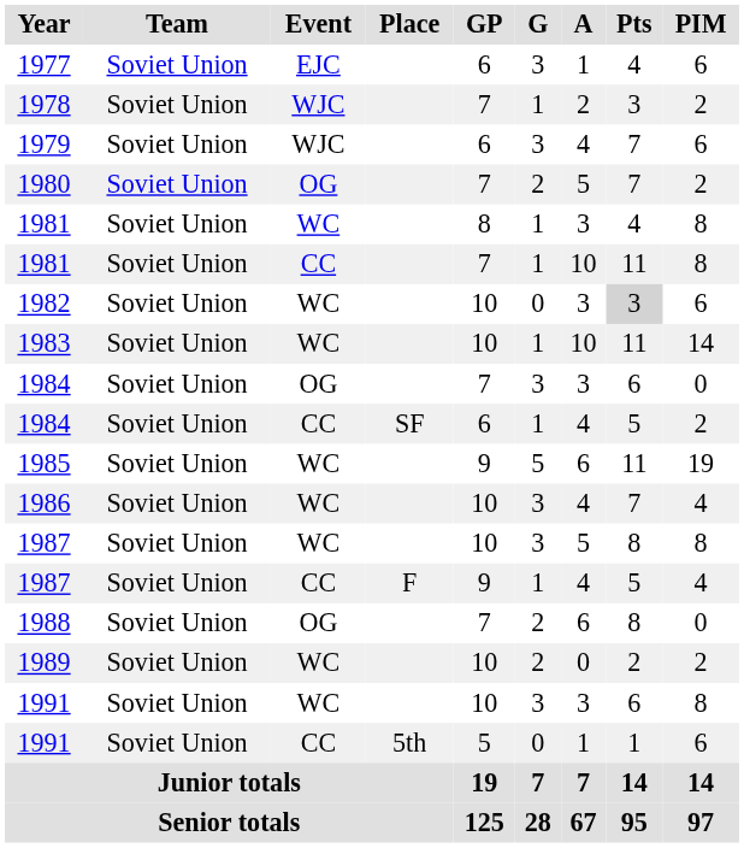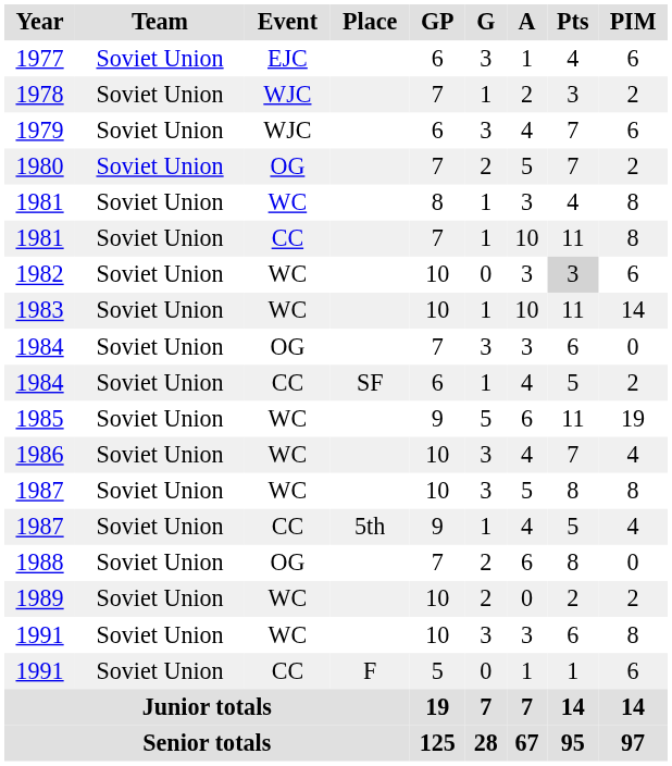1987 / CC | Place: F -> 5th
1991 / CC | Place: 5th -> F
